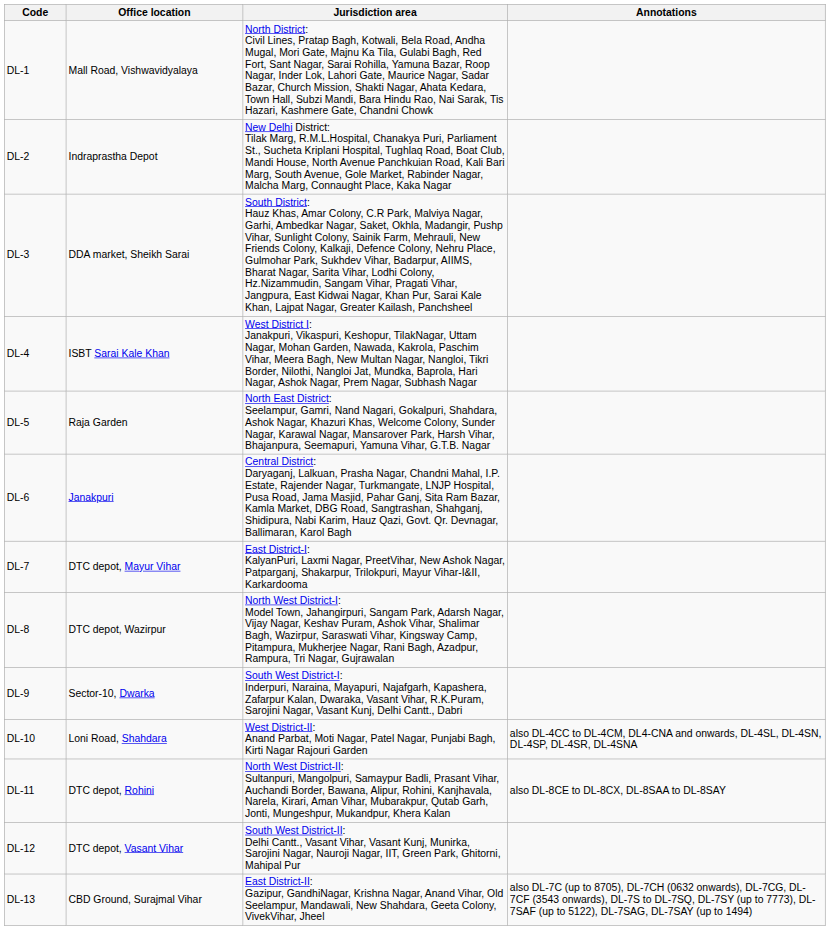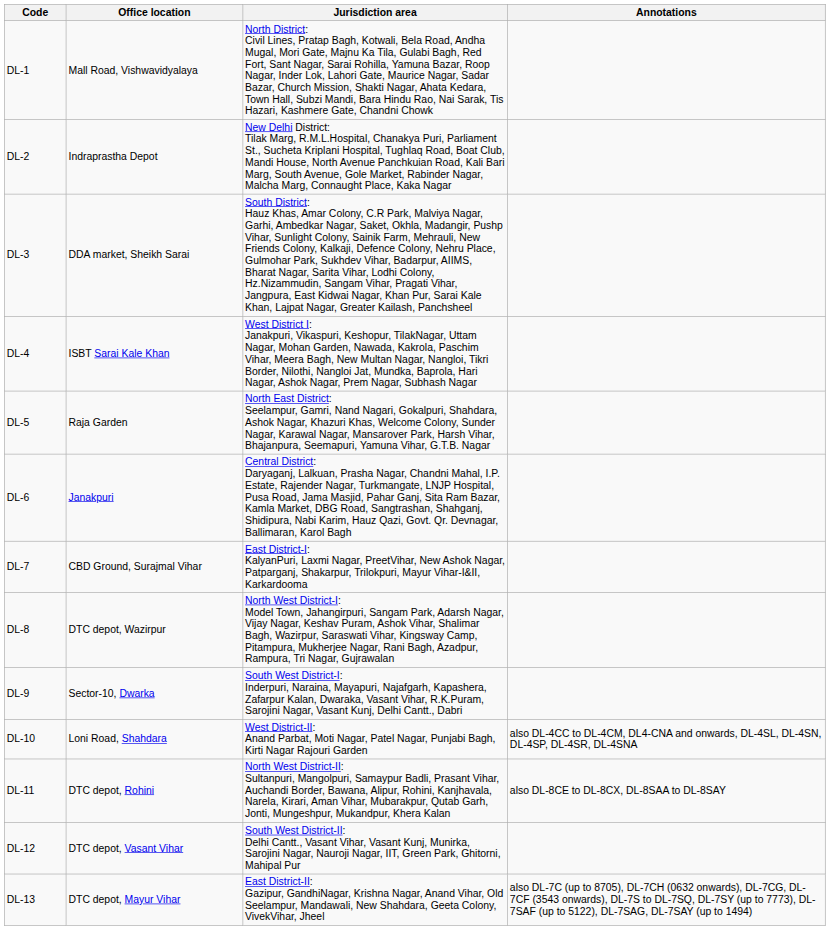DL-7 | Office location: DTC depot, Mayur Vihar -> CBD Ground, Surajmal Vihar
DL-13 | Office location: CBD Ground, Surajmal Vihar -> DTC depot, Mayur Vihar
